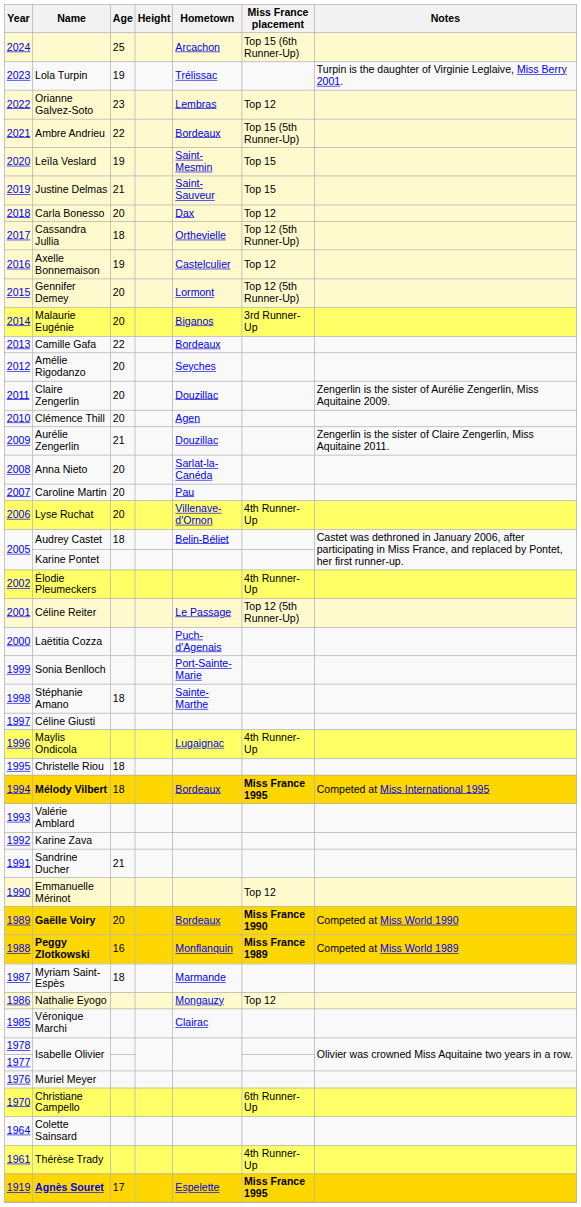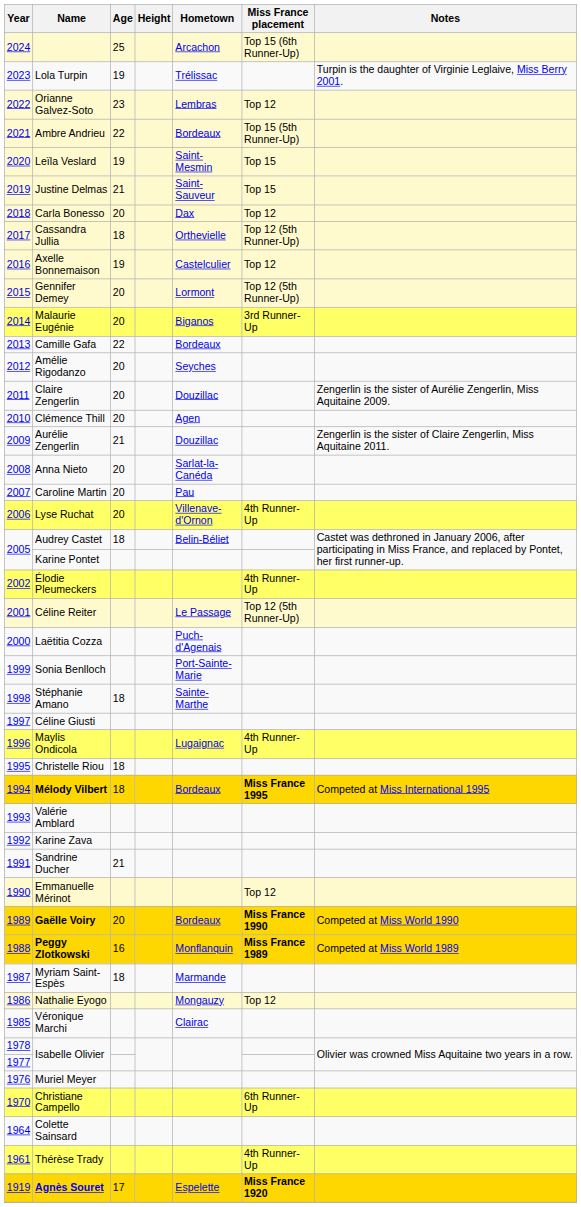Agnès Souret | Miss France placement: Miss France 1995 -> Miss France 1920
